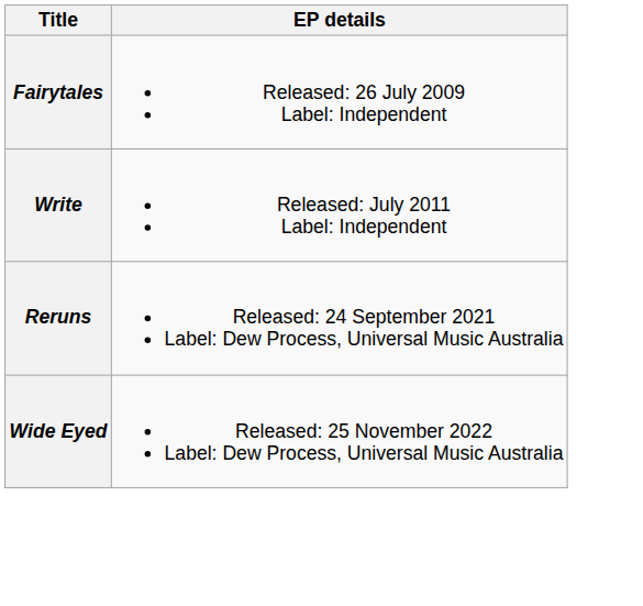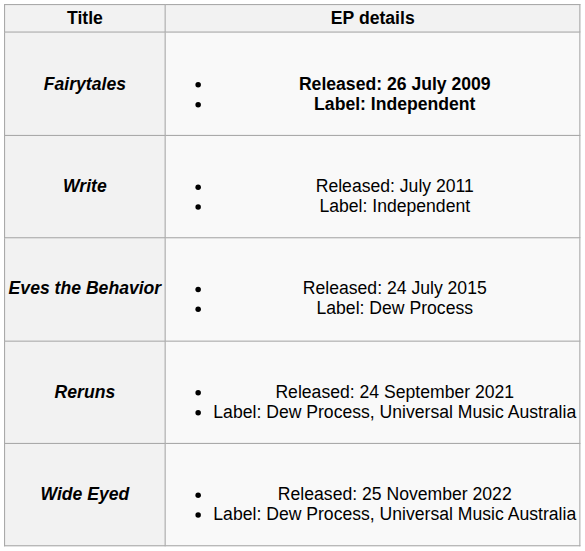Fairytales | EP details: normal -> bold
+ row: Eves the Behavior | Released: 24 July 2015 Label: Dew Process
